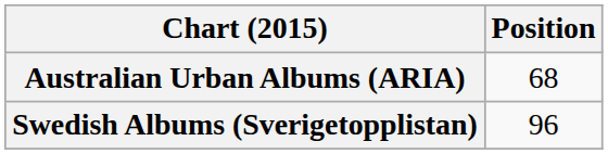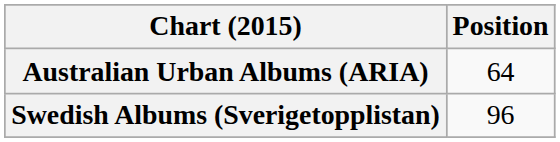Australian Urban Albums (ARIA) | Position: 68 -> 64
